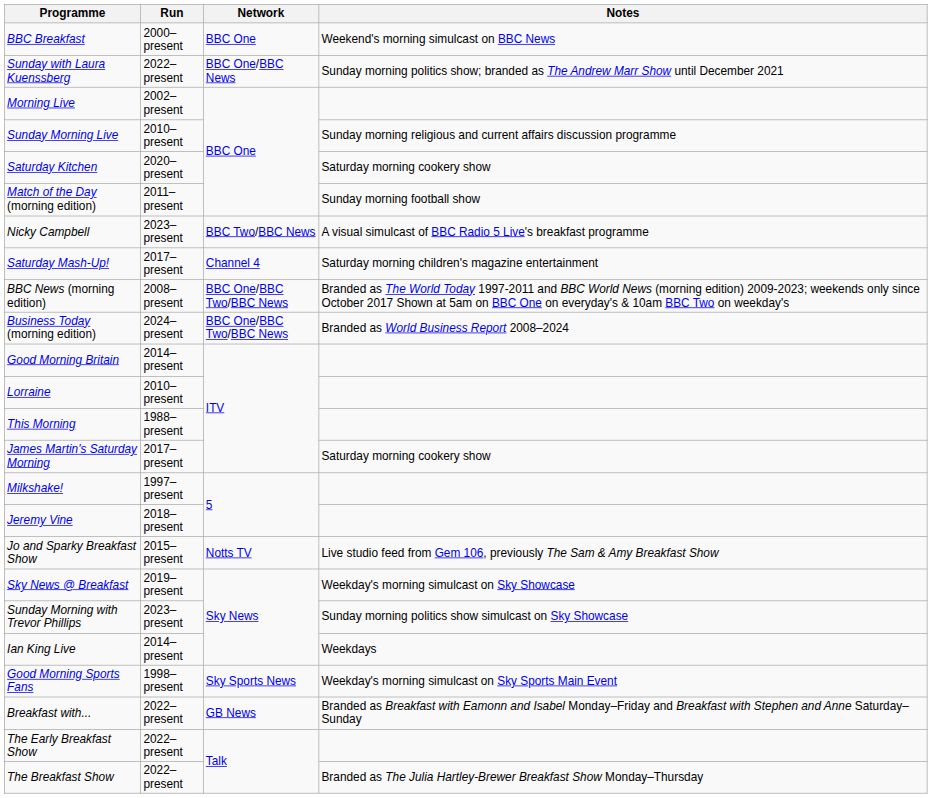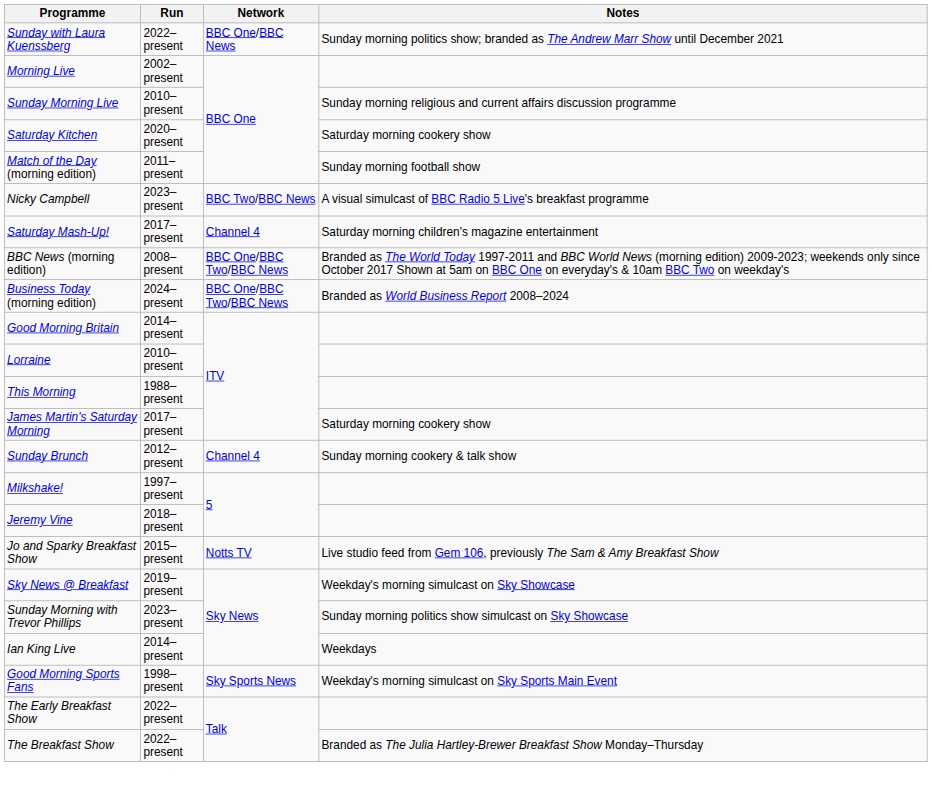- row: BBC Breakfast | 2000–present | BBC One | Weekend's morning simulcast on BBC News
+ row: Sunday Brunch | 2012–present | Channel 4 | Sunday morning cookery & talk show
- row: Breakfast with... | 2022–present | GB News | Branded as Breakfast with Eamonn and Isabel Monday–Friday and Breakfast with Stephen and Anne Saturday–Sunday
